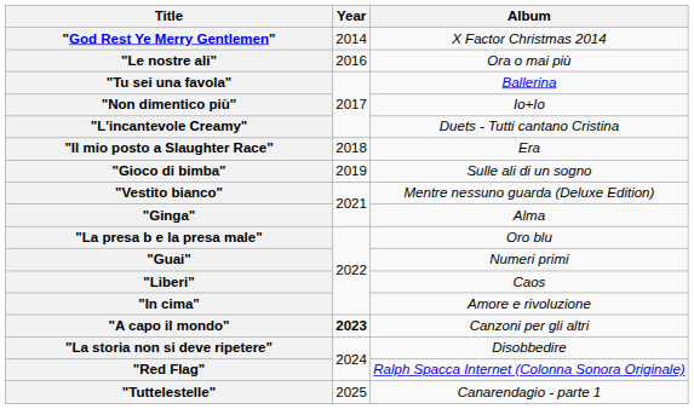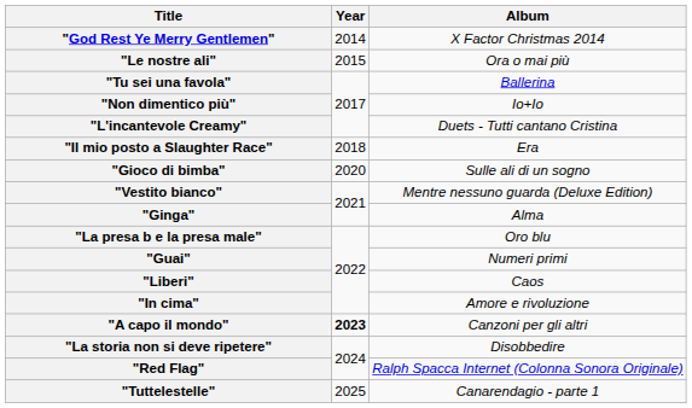"Le nostre ali" | Year: 2016 -> 2015
"Gioco di bimba" | Year: 2019 -> 2020
